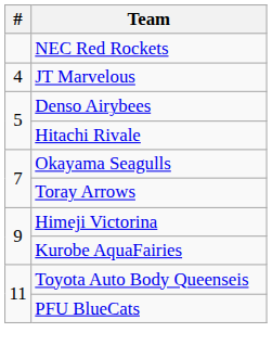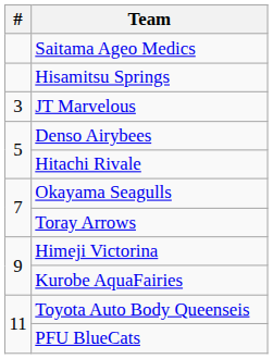+ row: Saitama Ageo Medics
- row: NEC Red Rockets
+ row: Hisamitsu Springs
JT Marvelous | #: 4 -> 3
